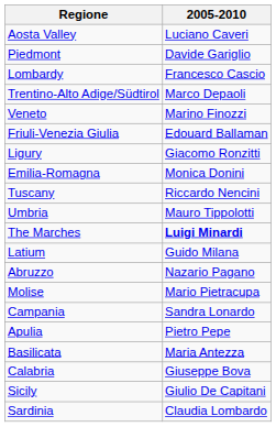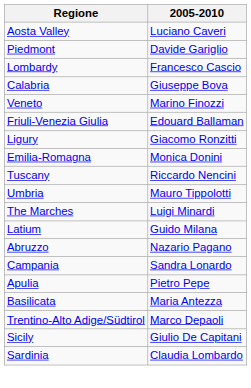rows swapped: Trentino-Alto Adige/Südtirol <-> Calabria
The Marches | 2005-2010: bold -> normal
- row: Molise | Mario Pietracupa
